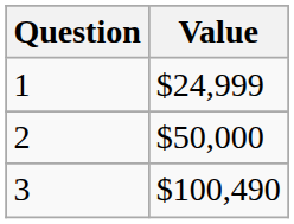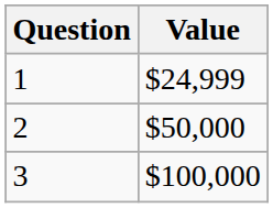3 | Value: $100,490 -> $100,000
